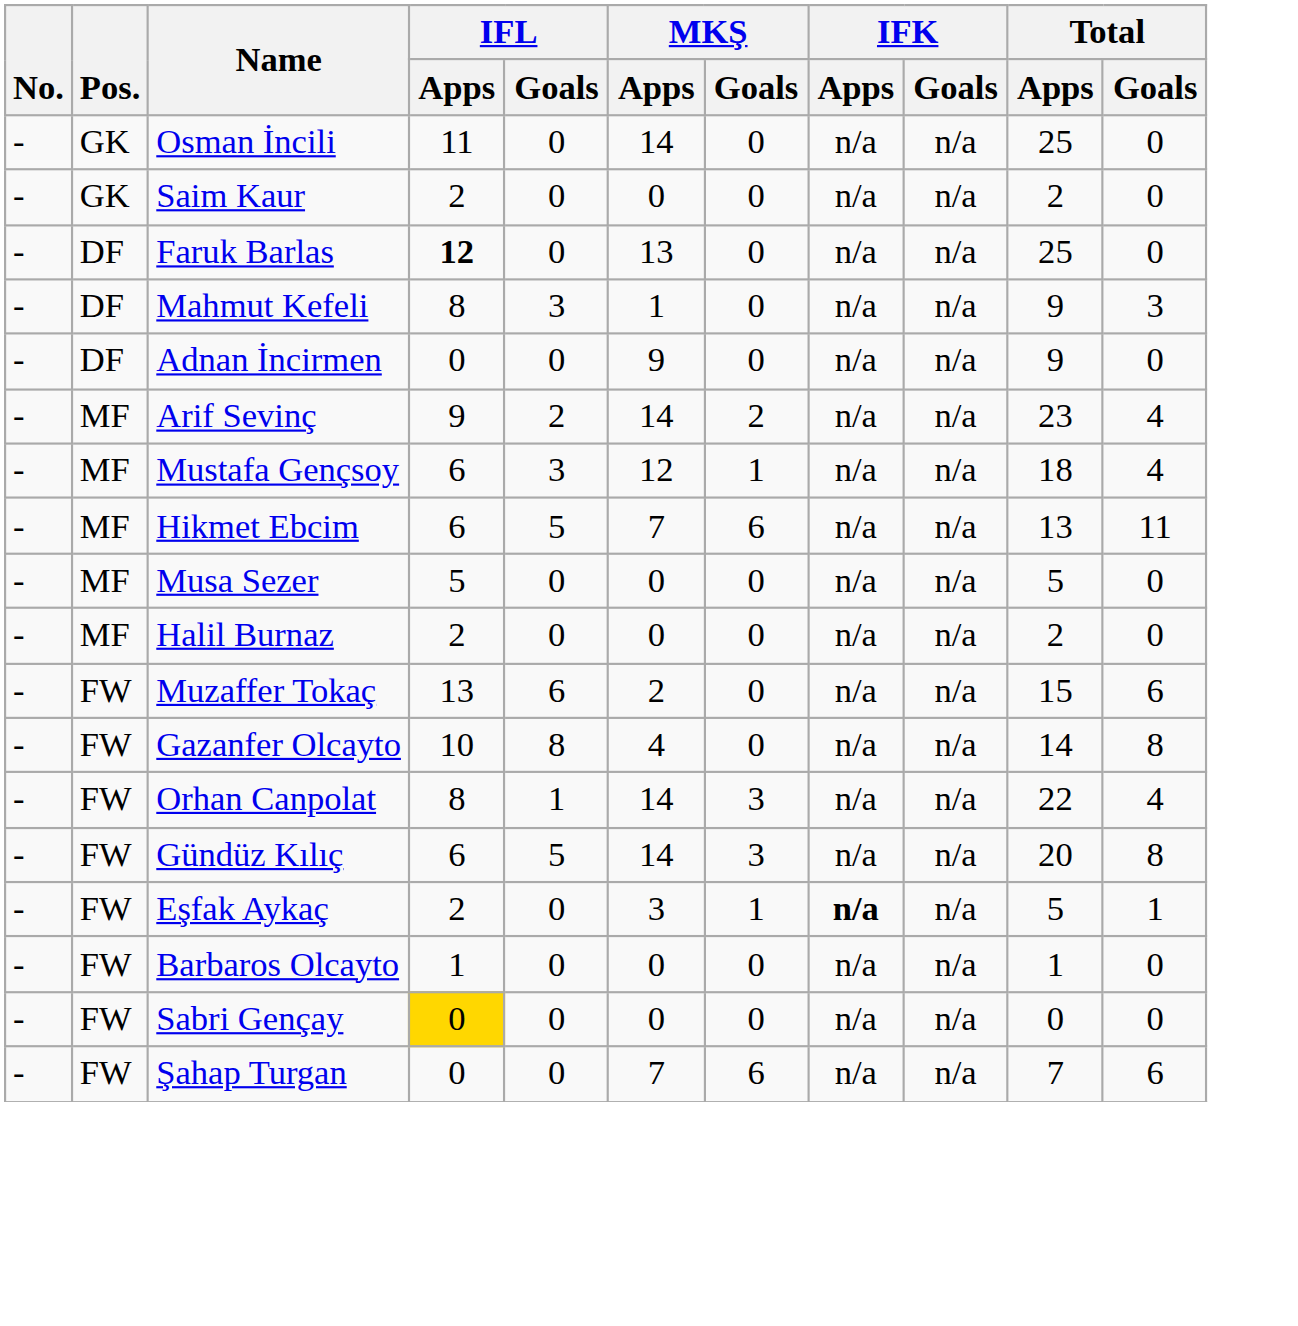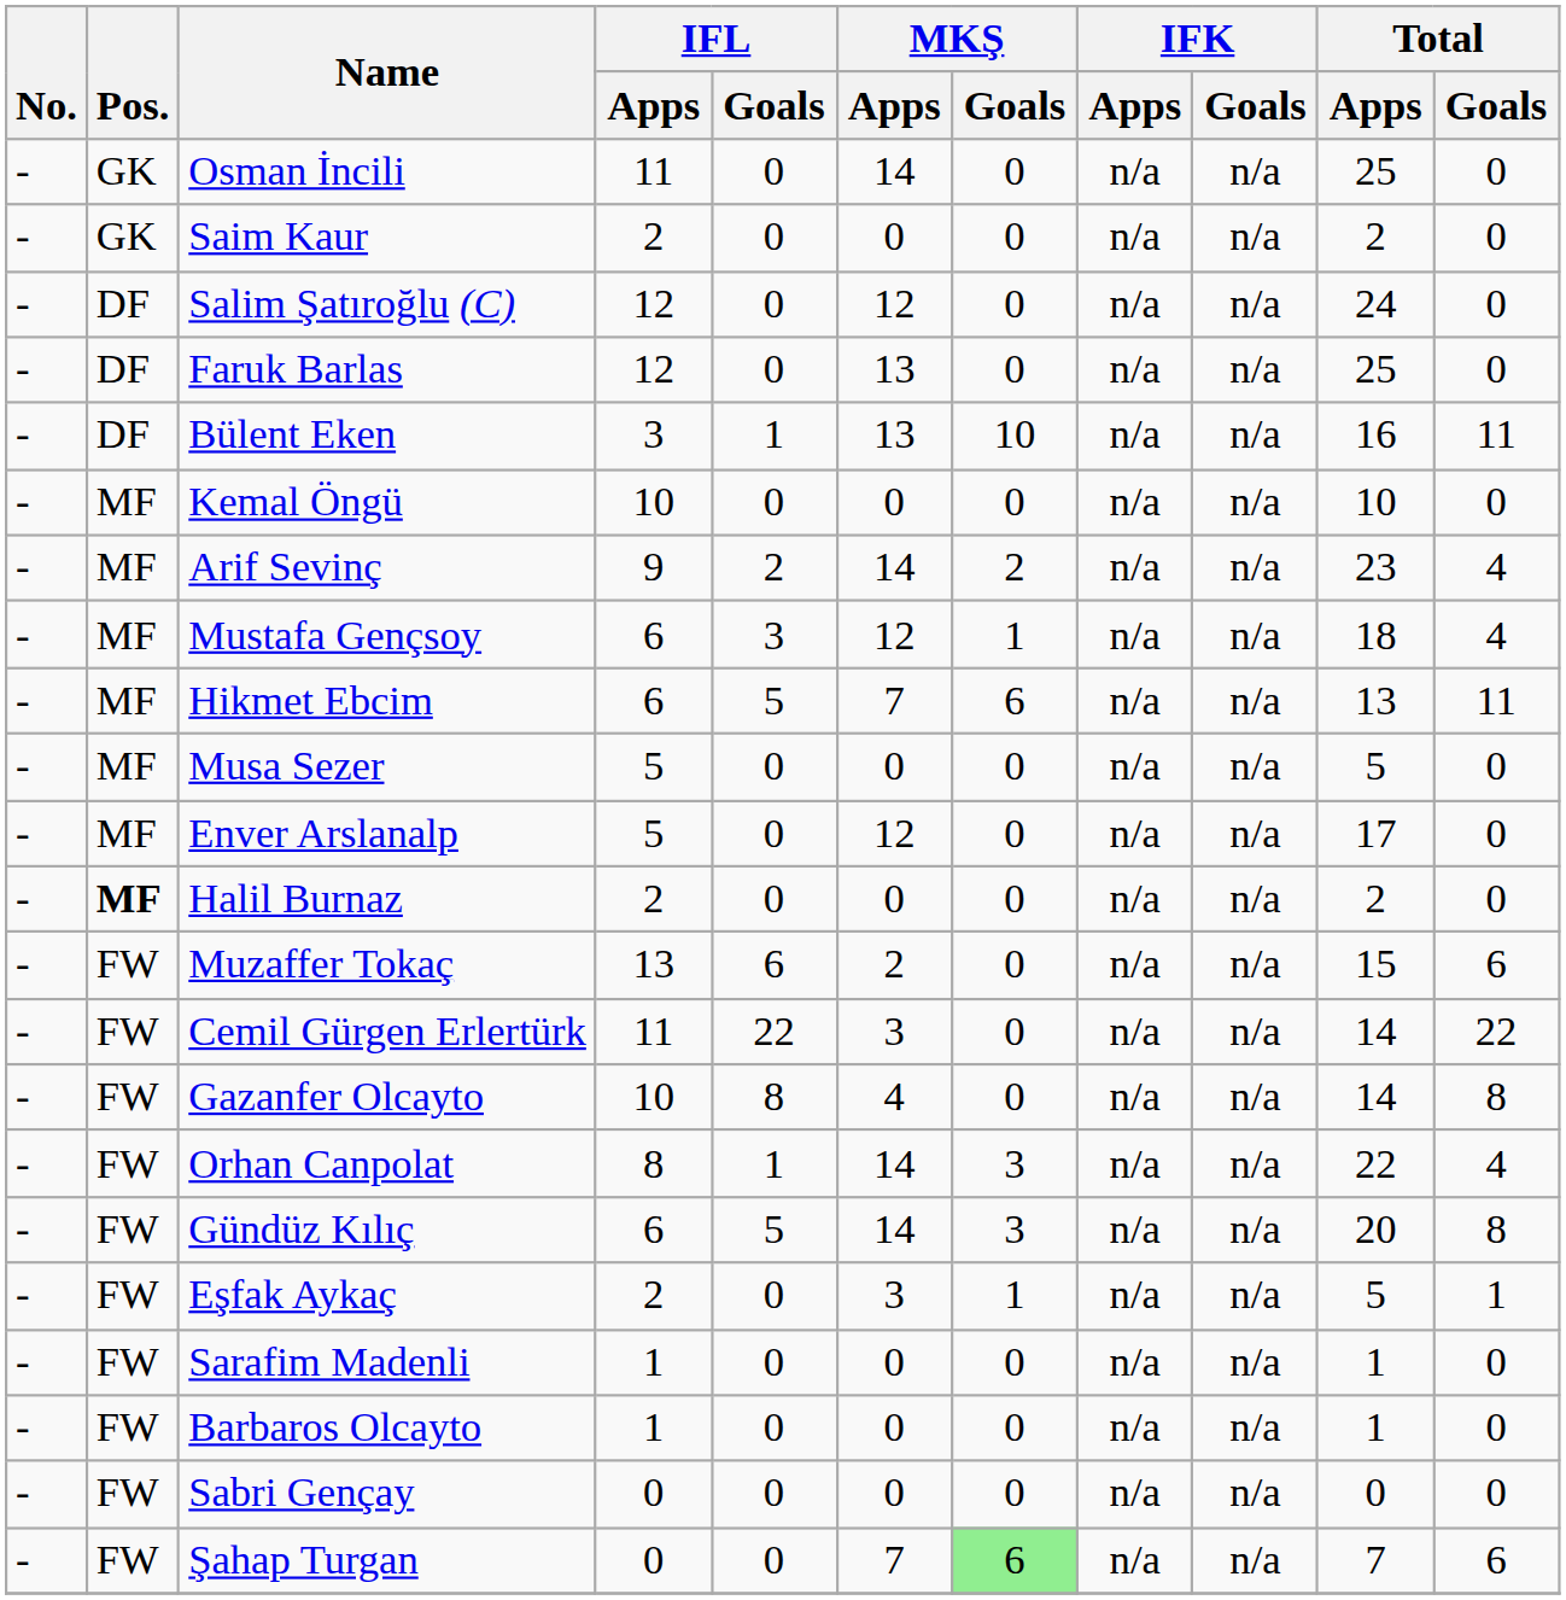+ row: - | DF | Salim Şatıroğlu (C) | 12 | 0 | 12 | 0 | n/a | n/a | 24 | 0
Faruk Barlas | IFL / Apps: bold -> normal
- row: - | DF | Mahmut Kefeli | 8 | 3 | 1 | 0 | n/a | n/a | 9 | 3
- row: - | DF | Adnan İncirmen | 0 | 0 | 9 | 0 | n/a | n/a | 9 | 0
+ row: - | DF | Bülent Eken | 3 | 1 | 13 | 10 | n/a | n/a | 16 | 11
+ row: - | MF | Kemal Öngü | 10 | 0 | 0 | 0 | n/a | n/a | 10 | 0
+ row: - | MF | Enver Arslanalp | 5 | 0 | 12 | 0 | n/a | n/a | 17 | 0
Halil Burnaz | Pos.: normal -> bold
+ row: - | FW | Cemil Gürgen Erlertürk | 11 | 22 | 3 | 0 | n/a | n/a | 14 | 22
Eşfak Aykaç | IFK / Apps: bold -> normal
+ row: - | FW | Sarafim Madenli | 1 | 0 | 0 | 0 | n/a | n/a | 1 | 0
Sabri Gençay | IFL / Apps: gold background -> no background
Şahap Turgan | MKŞ / Goals: no background -> lightgreen background
